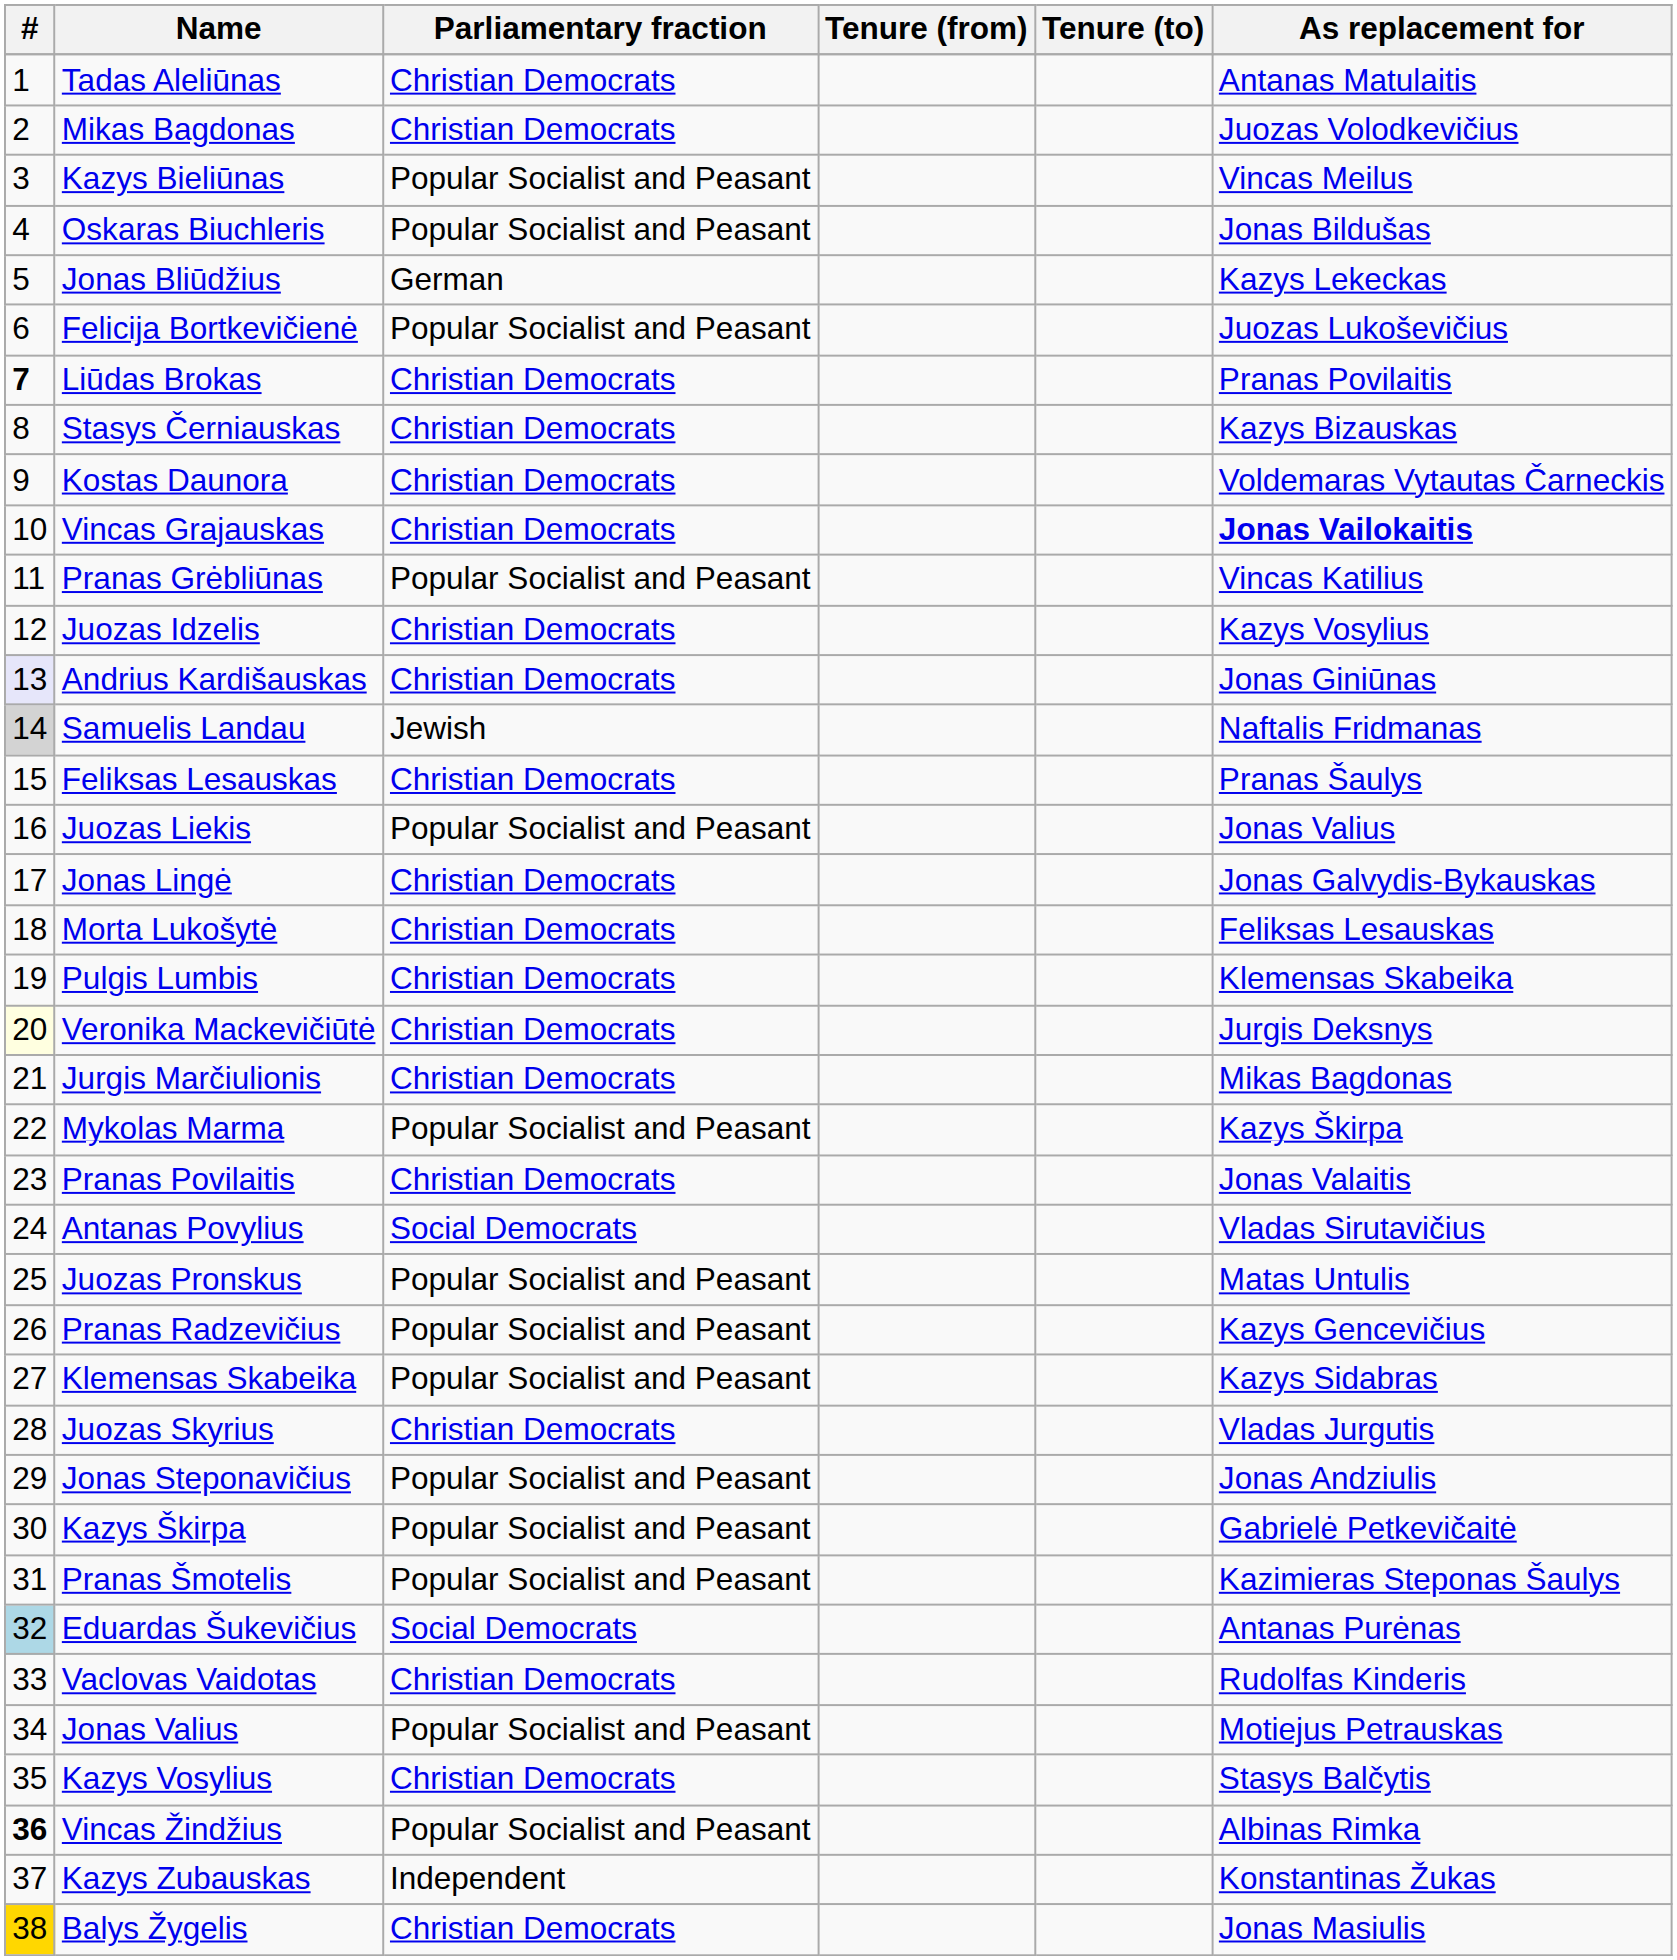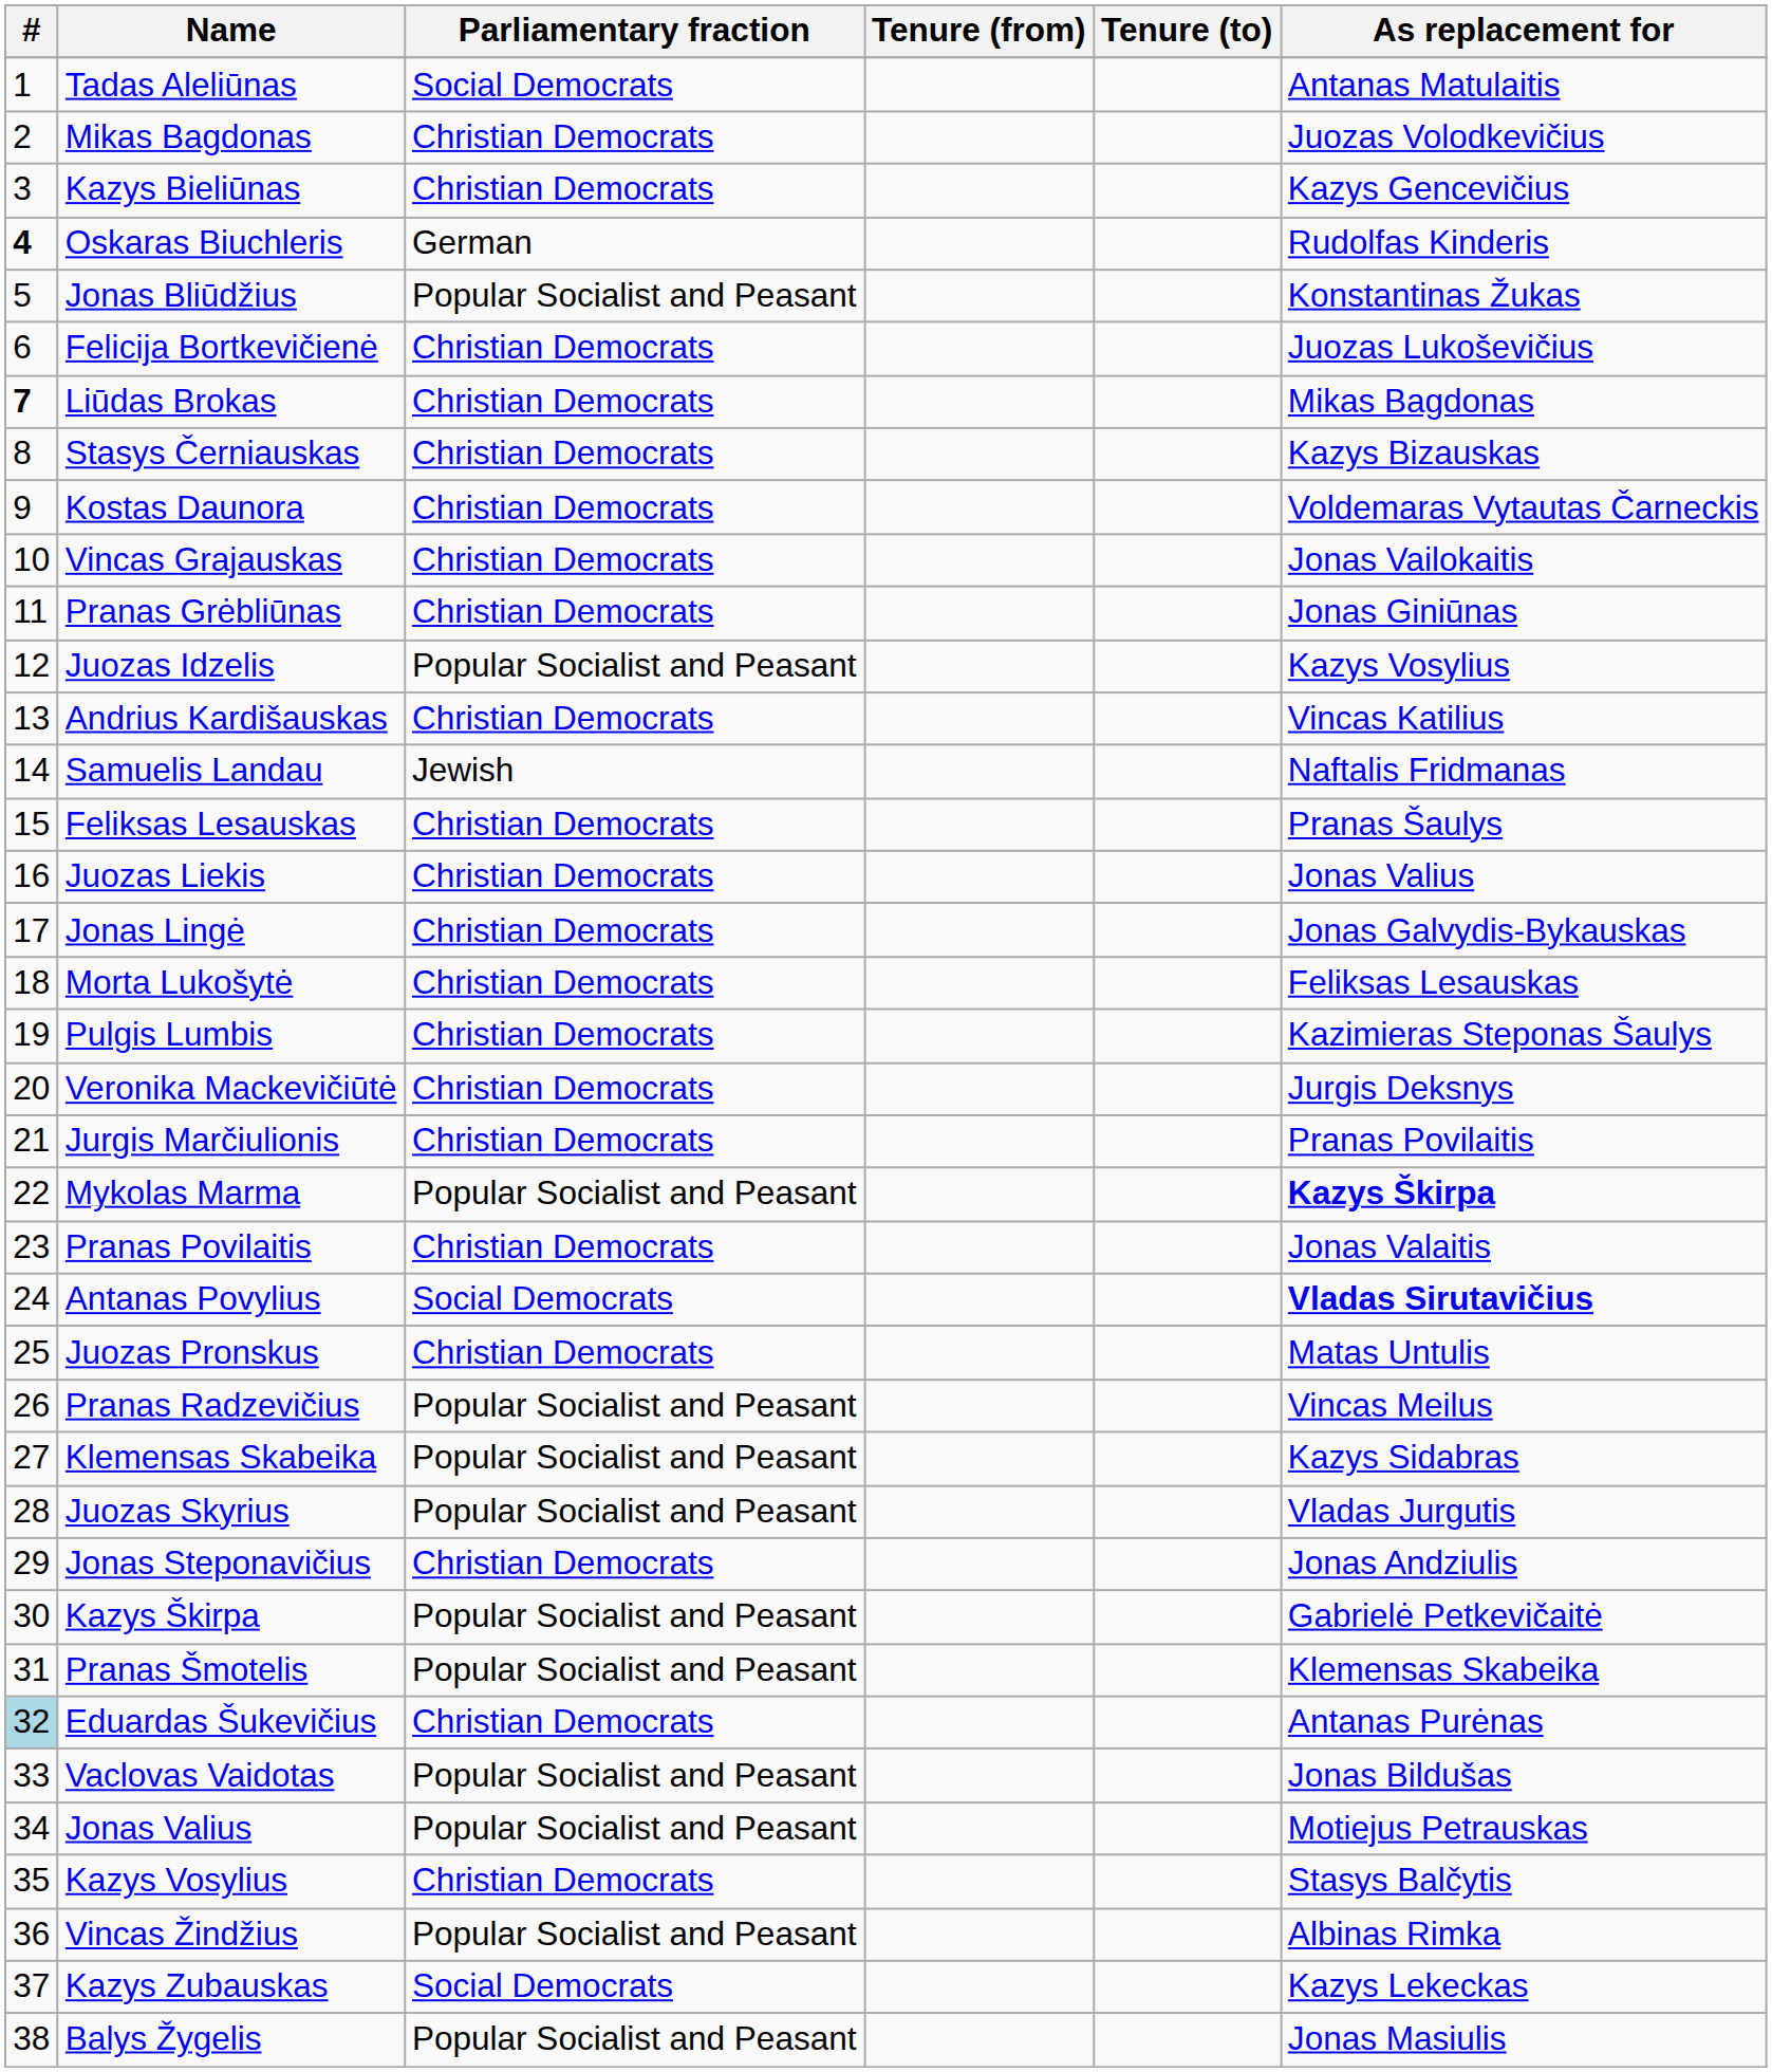Tadas Aleliūnas | Parliamentary fraction: Christian Democrats -> Social Democrats
Kazys Bieliūnas | Parliamentary fraction: Popular Socialist and Peasant -> Christian Democrats
Kazys Bieliūnas | As replacement for: Vincas Meilus -> Kazys Gencevičius
Oskaras Biuchleris | #: normal -> bold
Oskaras Biuchleris | Parliamentary fraction: Popular Socialist and Peasant -> German
Oskaras Biuchleris | As replacement for: Jonas Bildušas -> Rudolfas Kinderis
Jonas Bliūdžius | Parliamentary fraction: German -> Popular Socialist and Peasant
Jonas Bliūdžius | As replacement for: Kazys Lekeckas -> Konstantinas Žukas
Felicija Bortkevičienė | Parliamentary fraction: Popular Socialist and Peasant -> Christian Democrats
Liūdas Brokas | As replacement for: Pranas Povilaitis -> Mikas Bagdonas
Vincas Grajauskas | As replacement for: bold -> normal
Pranas Grėbliūnas | Parliamentary fraction: Popular Socialist and Peasant -> Christian Democrats
Pranas Grėbliūnas | As replacement for: Vincas Katilius -> Jonas Giniūnas
Juozas Idzelis | Parliamentary fraction: Christian Democrats -> Popular Socialist and Peasant
Andrius Kardišauskas | #: lavender background -> no background
Andrius Kardišauskas | As replacement for: Jonas Giniūnas -> Vincas Katilius
Samuelis Landau | #: lightgrey background -> no background
Juozas Liekis | Parliamentary fraction: Popular Socialist and Peasant -> Christian Democrats
Pulgis Lumbis | As replacement for: Klemensas Skabeika -> Kazimieras Steponas Šaulys
Veronika Mackevičiūtė | #: lightyellow background -> no background
Jurgis Marčiulionis | As replacement for: Mikas Bagdonas -> Pranas Povilaitis
Mykolas Marma | As replacement for: normal -> bold
Antanas Povylius | As replacement for: normal -> bold
Juozas Pronskus | Parliamentary fraction: Popular Socialist and Peasant -> Christian Democrats
Pranas Radzevičius | As replacement for: Kazys Gencevičius -> Vincas Meilus
Juozas Skyrius | Parliamentary fraction: Christian Democrats -> Popular Socialist and Peasant
Jonas Steponavičius | Parliamentary fraction: Popular Socialist and Peasant -> Christian Democrats
Pranas Šmotelis | As replacement for: Kazimieras Steponas Šaulys -> Klemensas Skabeika
Eduardas Šukevičius | Parliamentary fraction: Social Democrats -> Christian Democrats
Vaclovas Vaidotas | Parliamentary fraction: Christian Democrats -> Popular Socialist and Peasant
Vaclovas Vaidotas | As replacement for: Rudolfas Kinderis -> Jonas Bildušas
Vincas Žindžius | #: bold -> normal
Kazys Zubauskas | Parliamentary fraction: Independent -> Social Democrats
Kazys Zubauskas | As replacement for: Konstantinas Žukas -> Kazys Lekeckas
Balys Žygelis | #: gold background -> no background
Balys Žygelis | Parliamentary fraction: Christian Democrats -> Popular Socialist and Peasant
